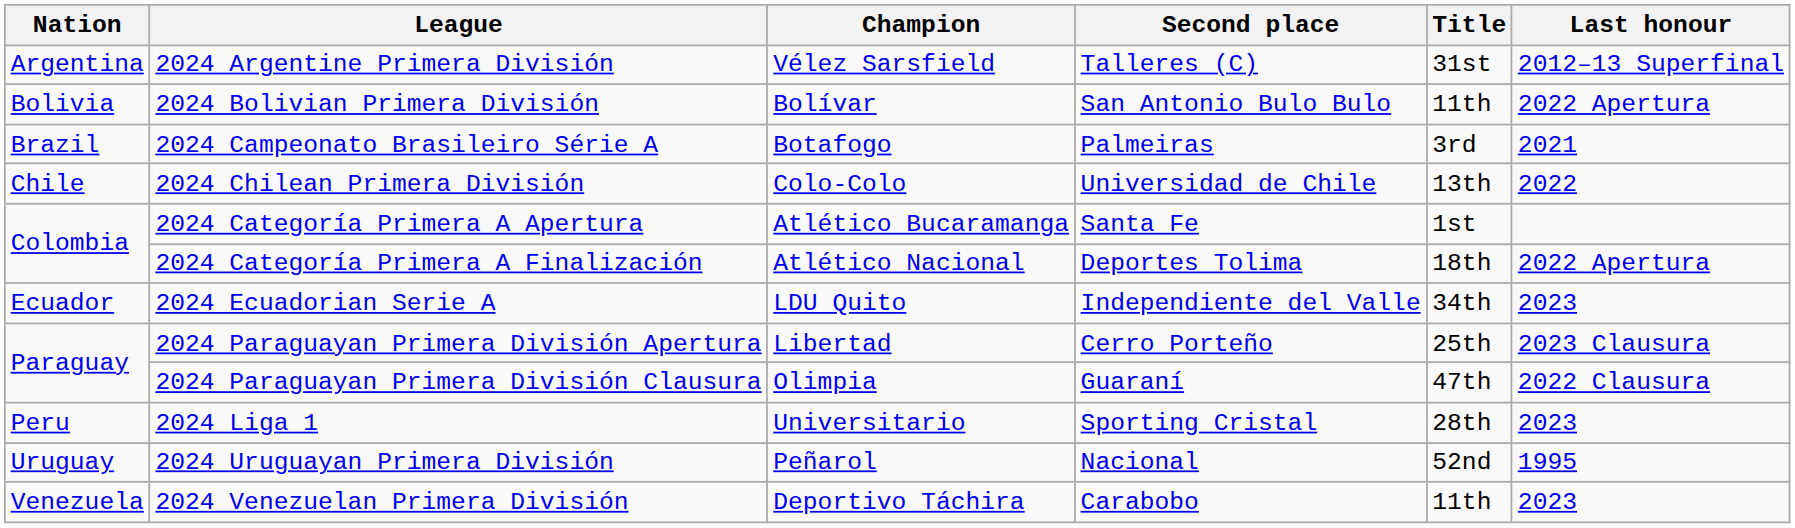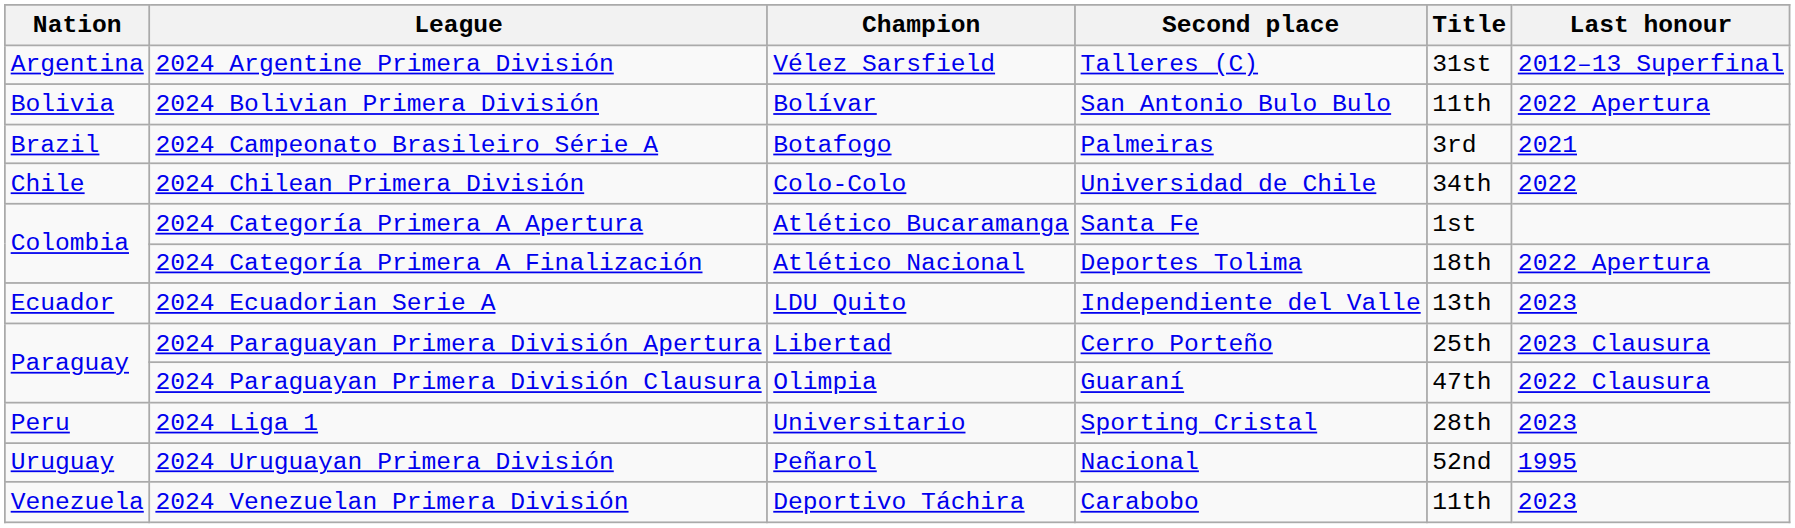2024 Chilean Primera División | Title: 13th -> 34th
2024 Ecuadorian Serie A | Title: 34th -> 13th
